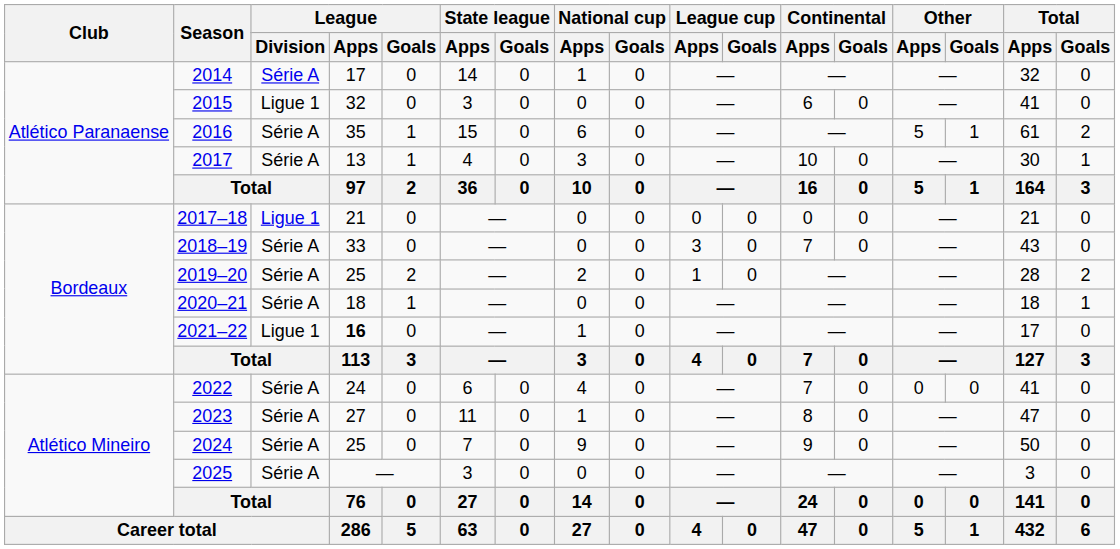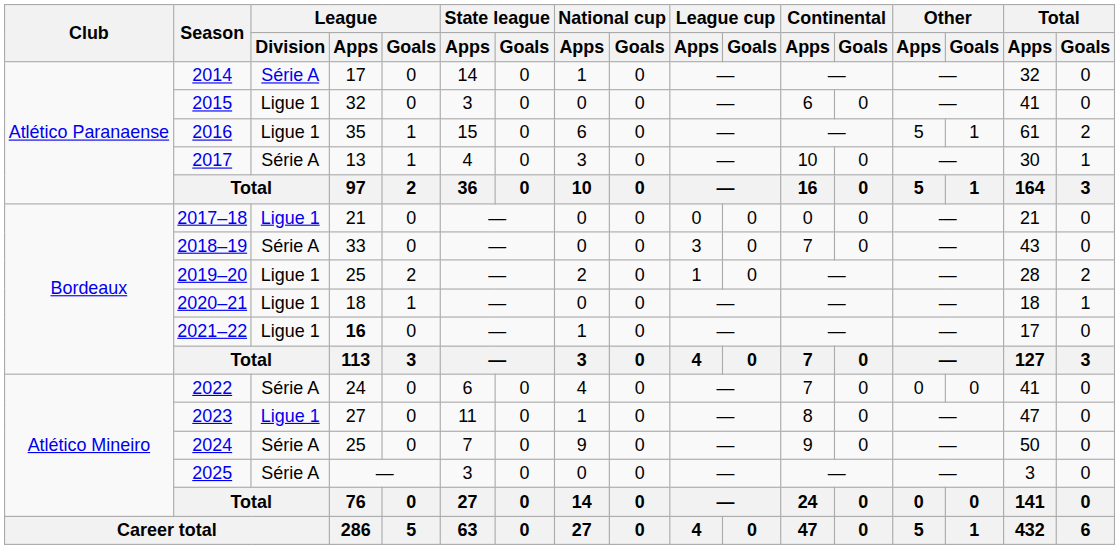2016 | League / Division: Série A -> Ligue 1
2019–20 | League / Division: Série A -> Ligue 1
2020–21 | League / Division: Série A -> Ligue 1
2023 | League / Division: Série A -> Ligue 1
